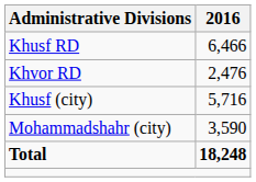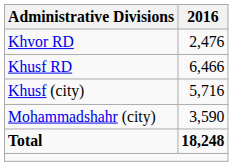rows swapped: Khusf RD <-> Khvor RD
